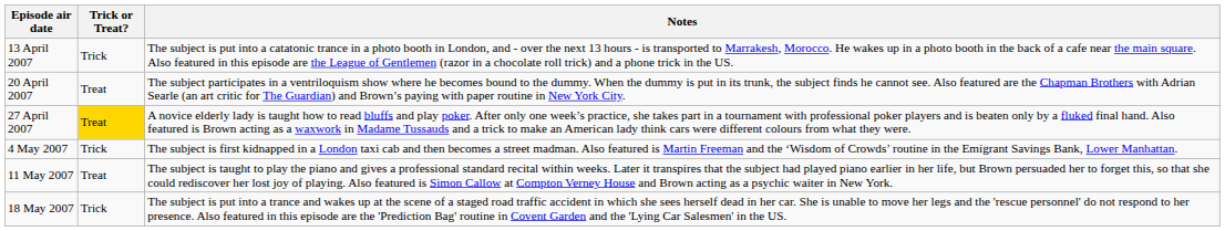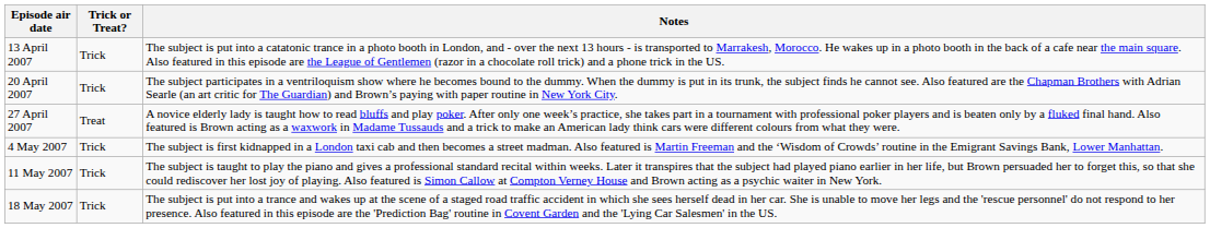20 April 2007 | Trick or Treat?: Treat -> Trick
27 April 2007 | Trick or Treat?: gold background -> no background
11 May 2007 | Trick or Treat?: Treat -> Trick
